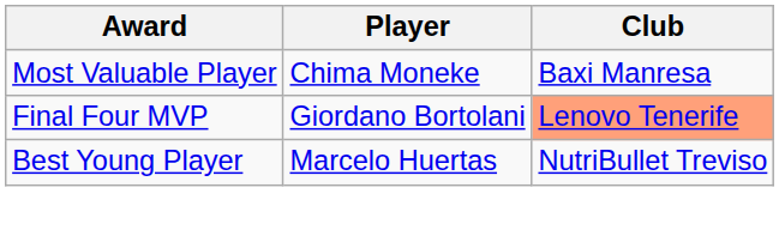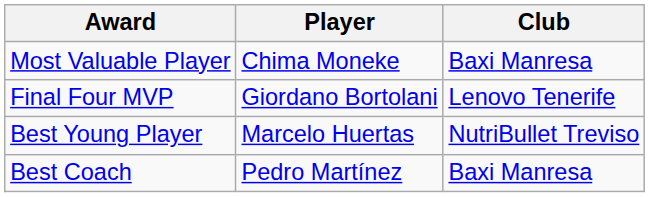Final Four MVP | Club: lightsalmon background -> no background
+ row: Best Coach | Pedro Martínez | Baxi Manresa
